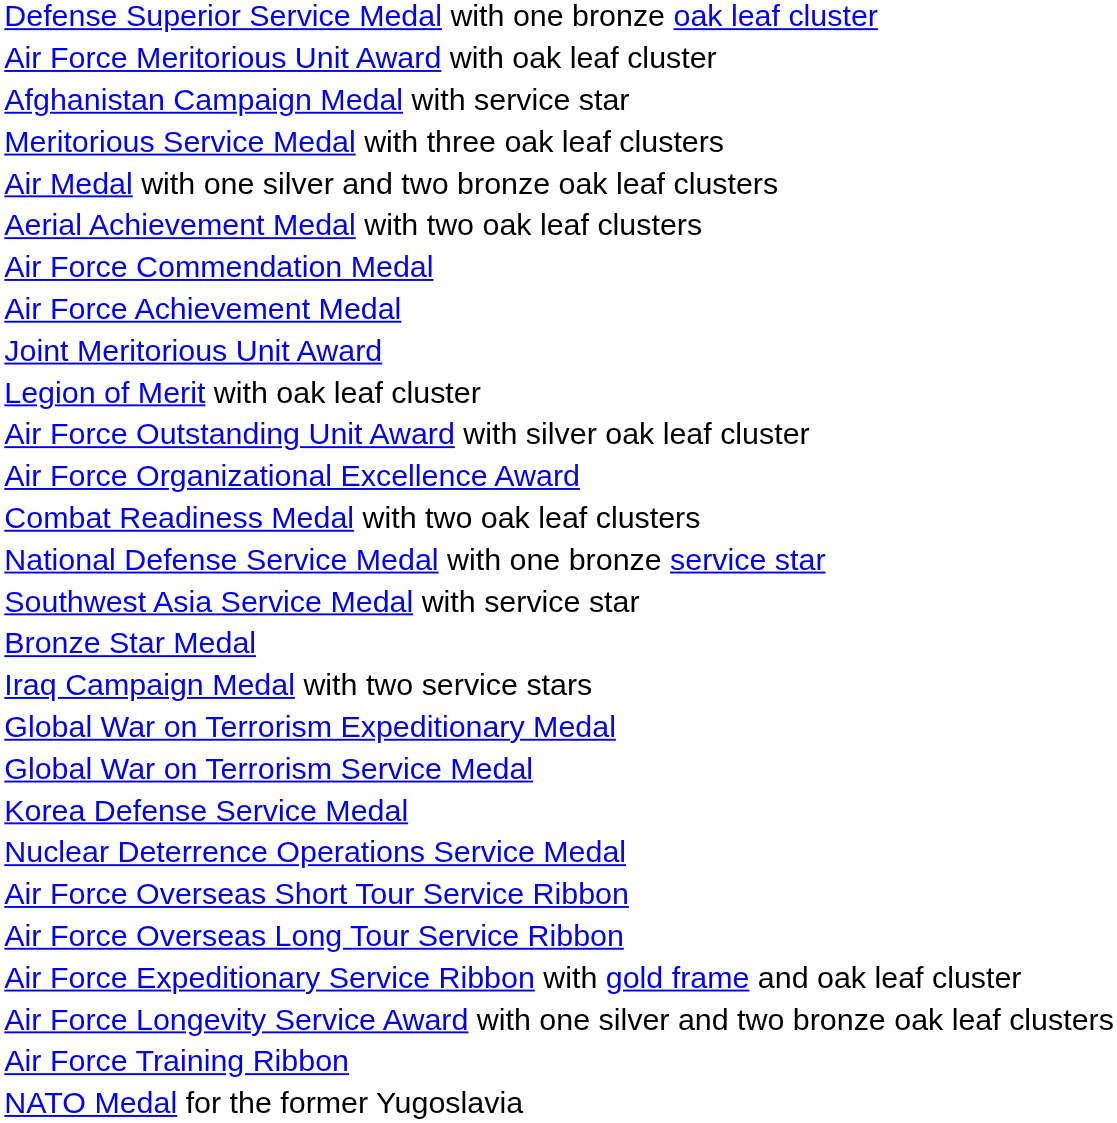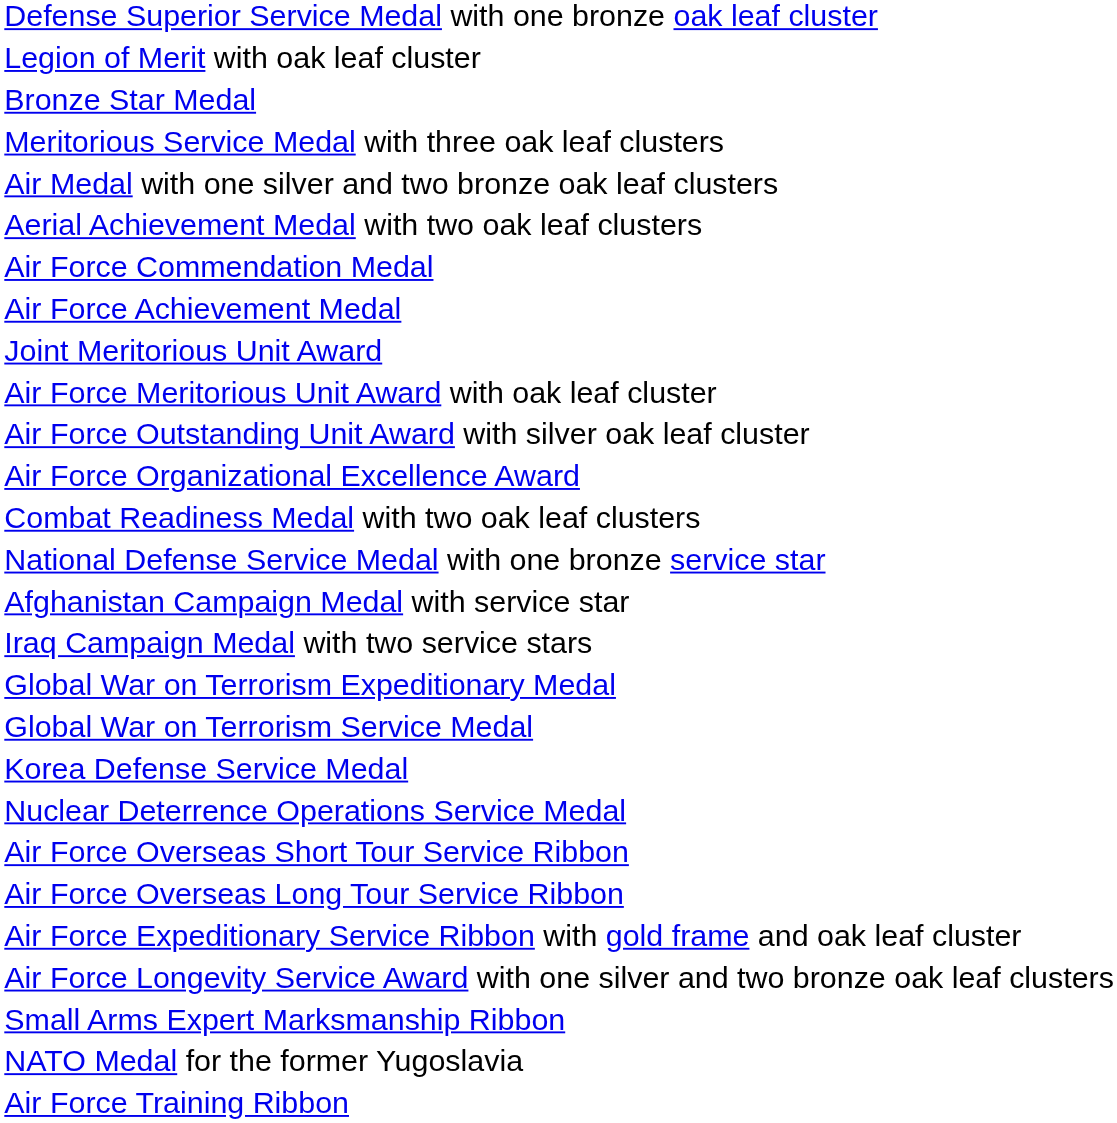rows swapped: Legion of Merit with oak leaf cluster <-> Air Force Meritorious Unit Award with oak leaf cluster
rows swapped: Bronze Star Medal <-> Afghanistan Campaign Medal with service star
- row: Southwest Asia Service Medal with service star
+ row: Small Arms Expert Marksmanship Ribbon
rows swapped: Air Force Training Ribbon <-> NATO Medal for the former Yugoslavia
